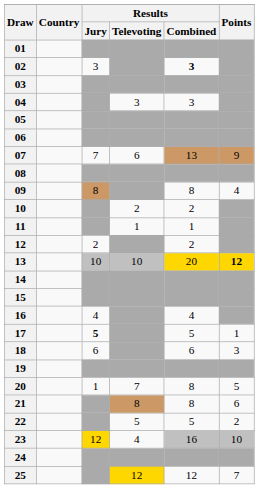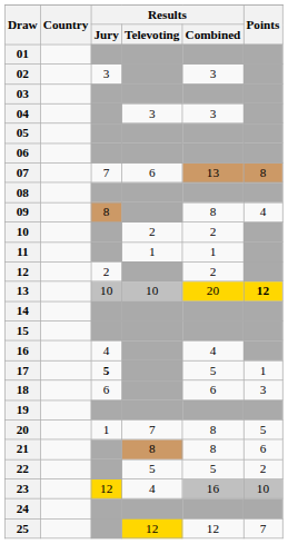02 | Results / Combined: bold -> normal
07 | Points: 9 -> 8
